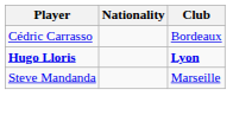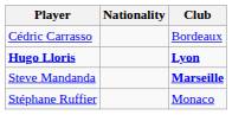Steve Mandanda | Club: normal -> bold
+ row: Stéphane Ruffier | Monaco
